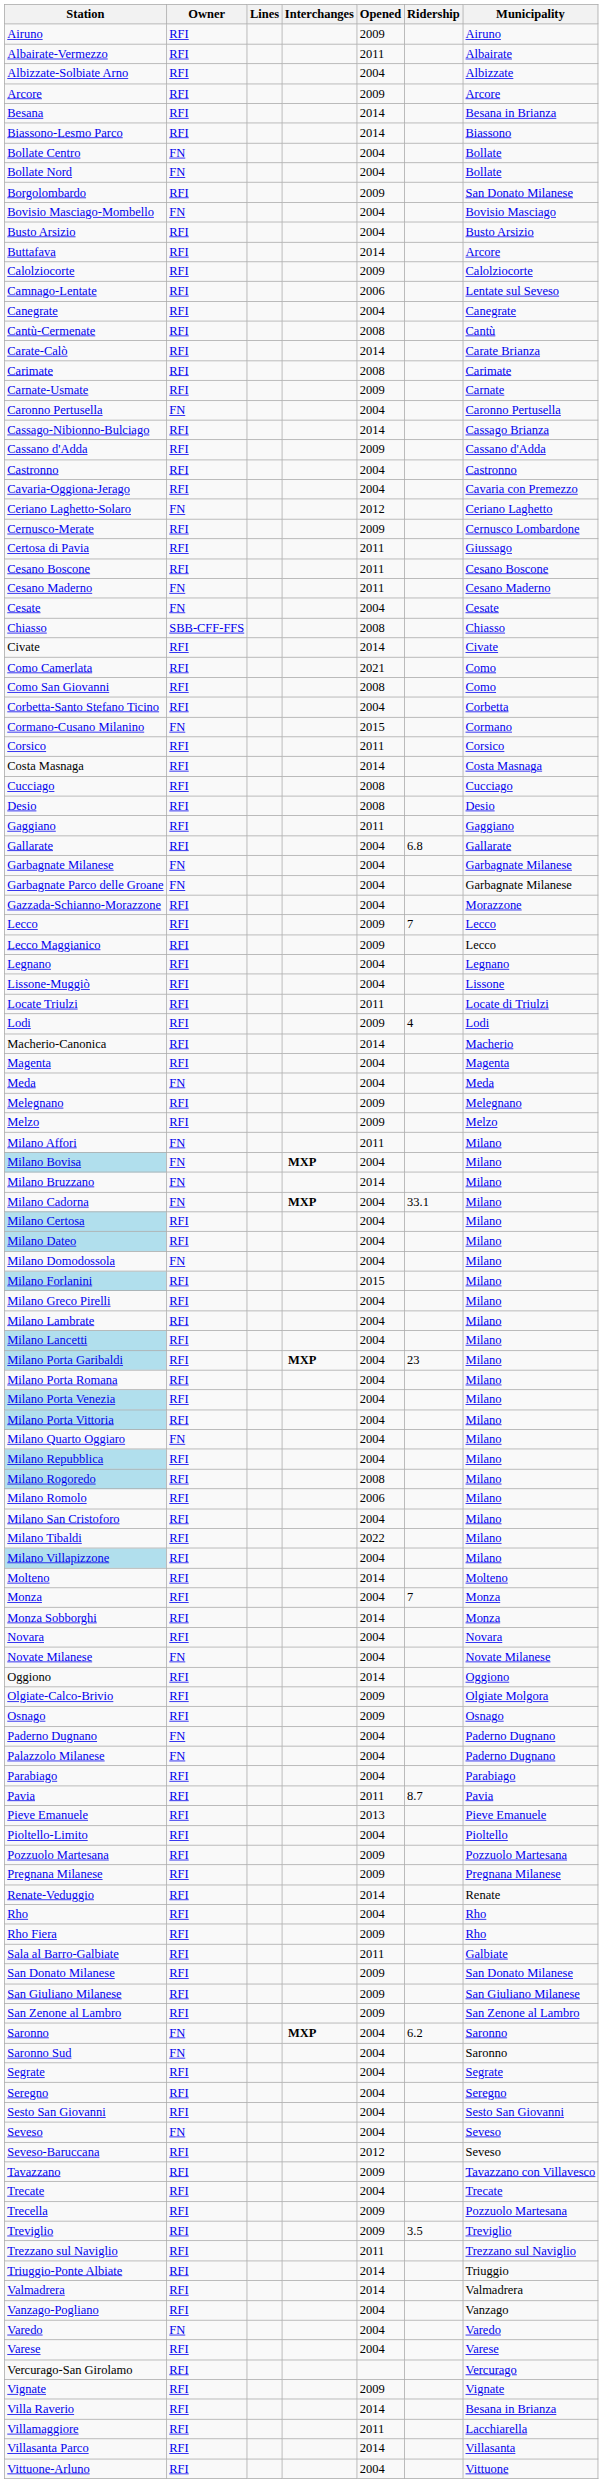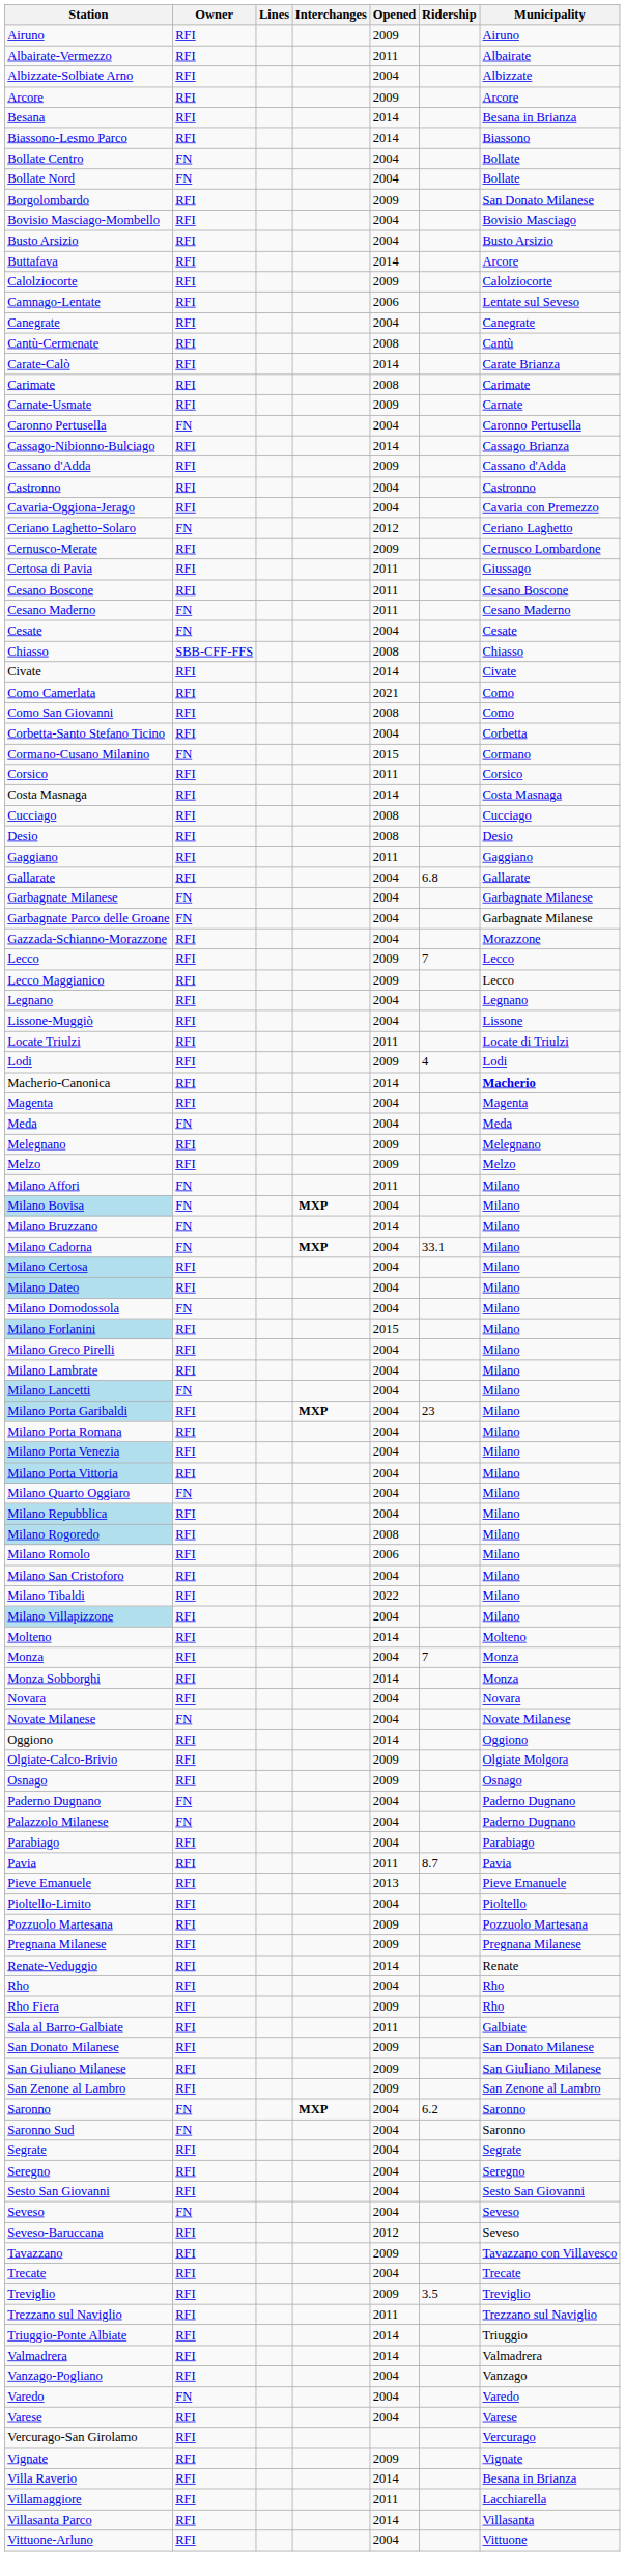Bovisio Masciago-Mombello | Owner: FN -> RFI
Macherio-Canonica | Municipality: normal -> bold
Milano Lancetti | Owner: RFI -> FN
- row: Trecella | RFI | 2009 | Pozzuolo Martesana
